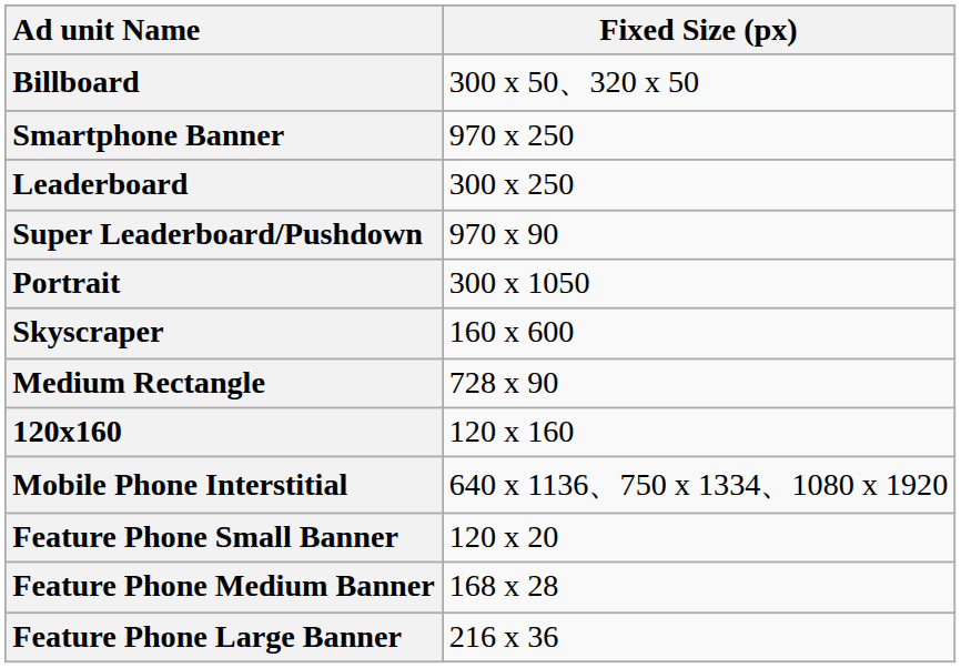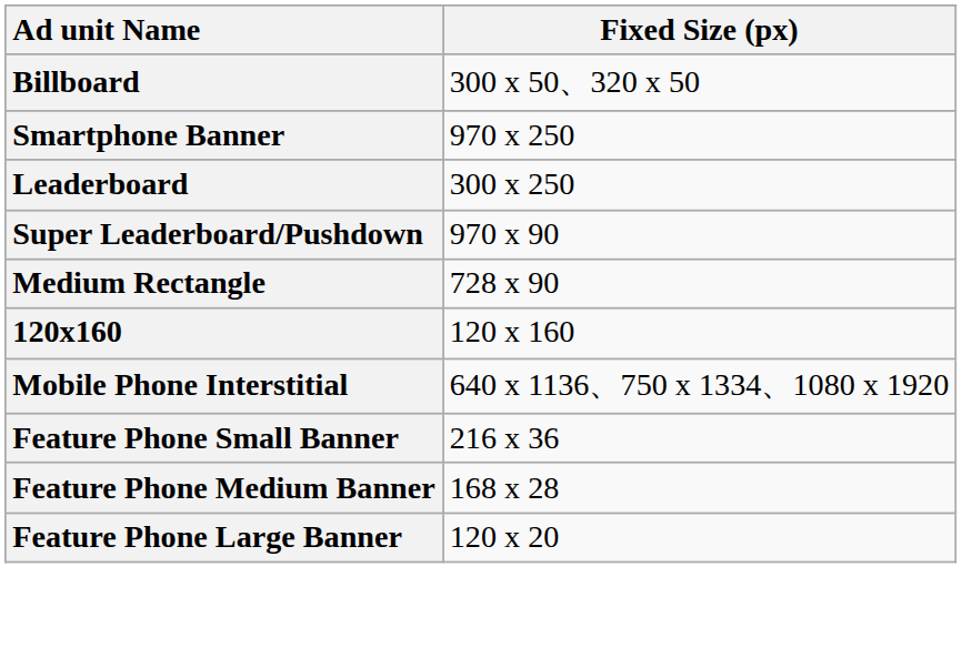- row: Portrait | 300 x 1050
- row: Skyscraper | 160 x 600
Feature Phone Small Banner | Fixed Size (px): 120 x 20 -> 216 x 36
Feature Phone Large Banner | Fixed Size (px): 216 x 36 -> 120 x 20
